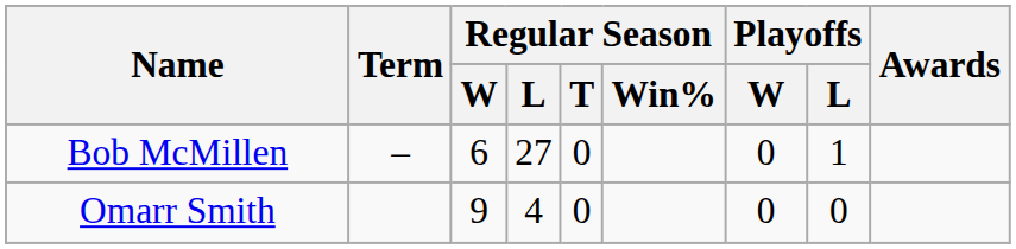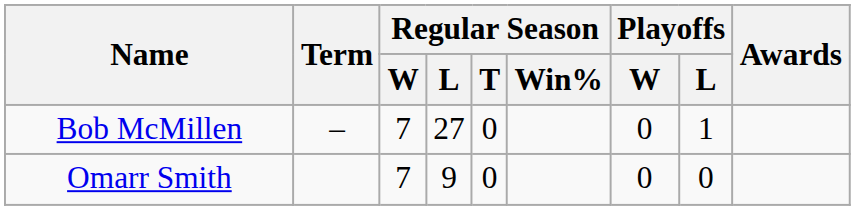Bob McMillen | Regular Season / W: 6 -> 7
Omarr Smith | Regular Season / W: 9 -> 7
Omarr Smith | Regular Season / L: 4 -> 9
